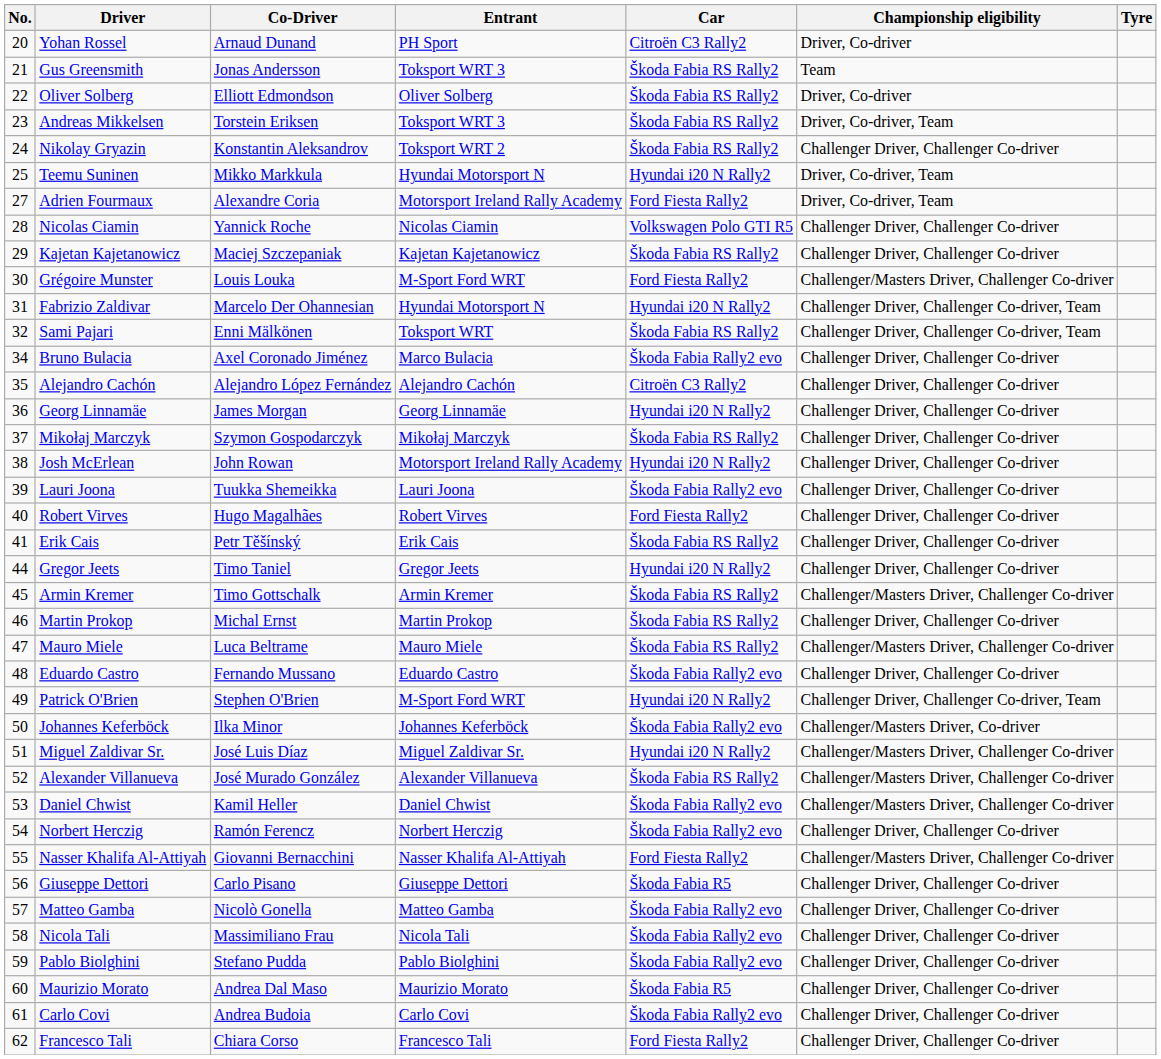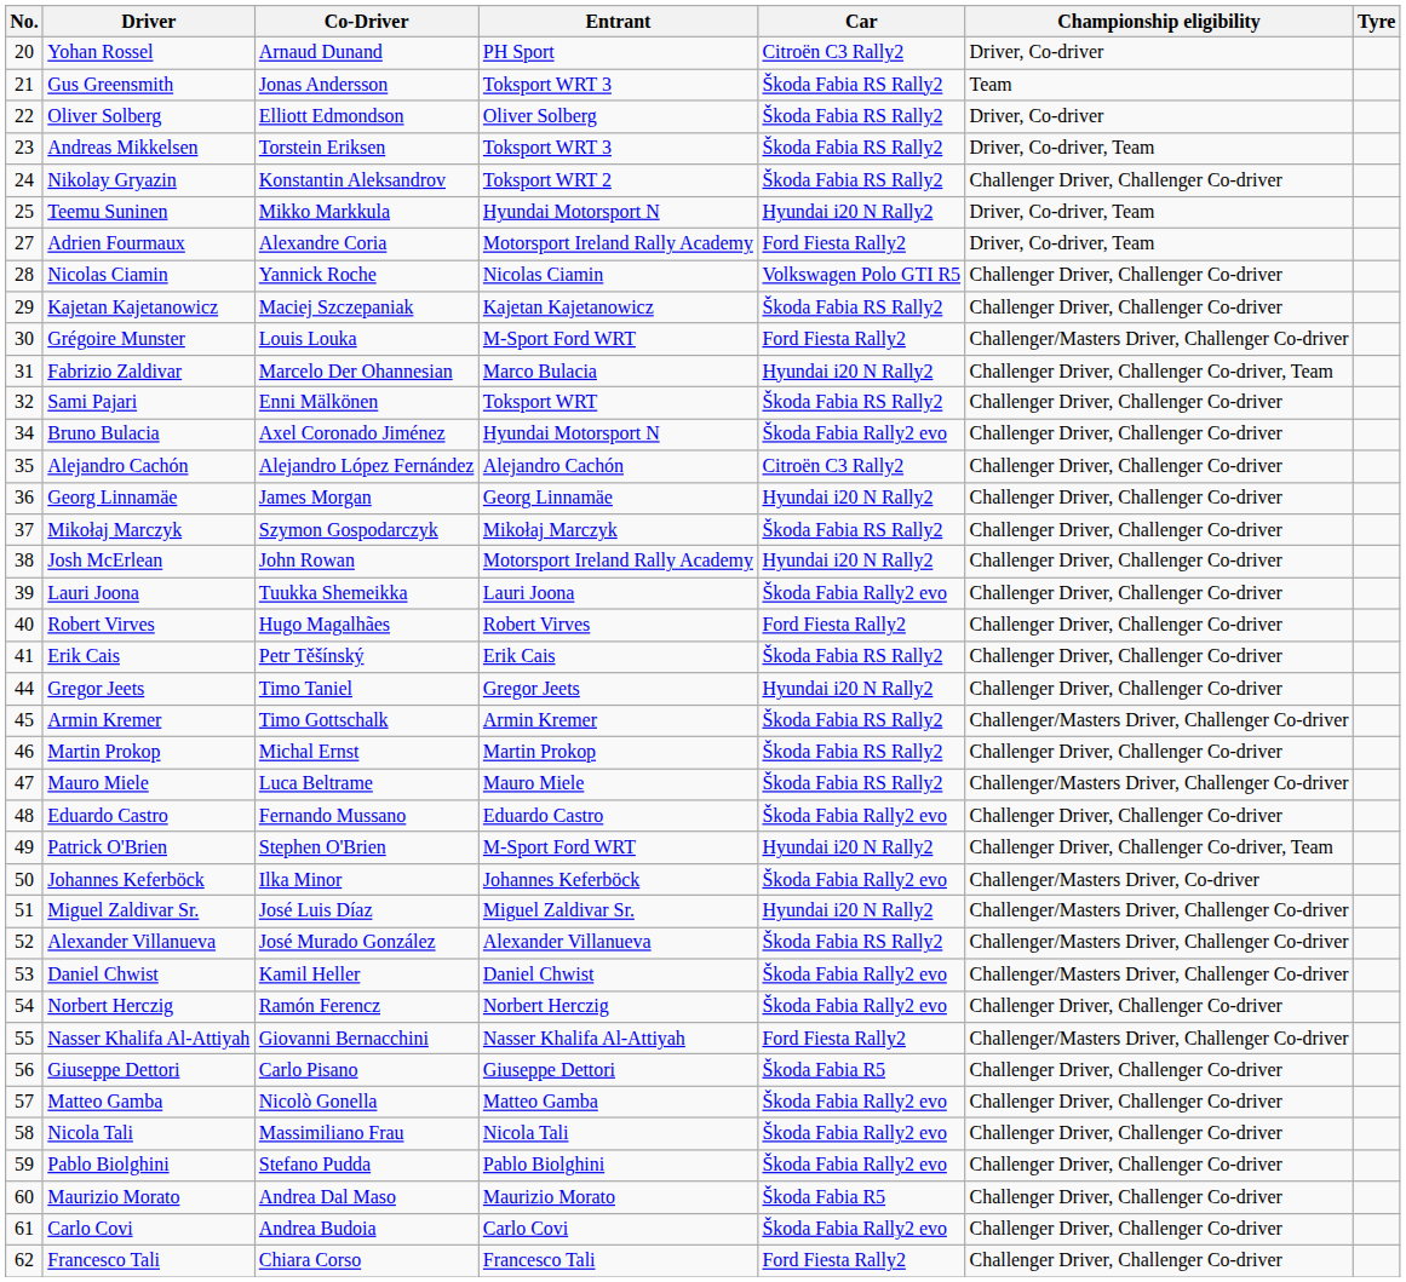Fabrizio Zaldivar | Entrant: Hyundai Motorsport N -> Marco Bulacia
Sami Pajari | Championship eligibility: Challenger Driver, Challenger Co-driver, Team -> Challenger Driver, Challenger Co-driver
Bruno Bulacia | Entrant: Marco Bulacia -> Hyundai Motorsport N
